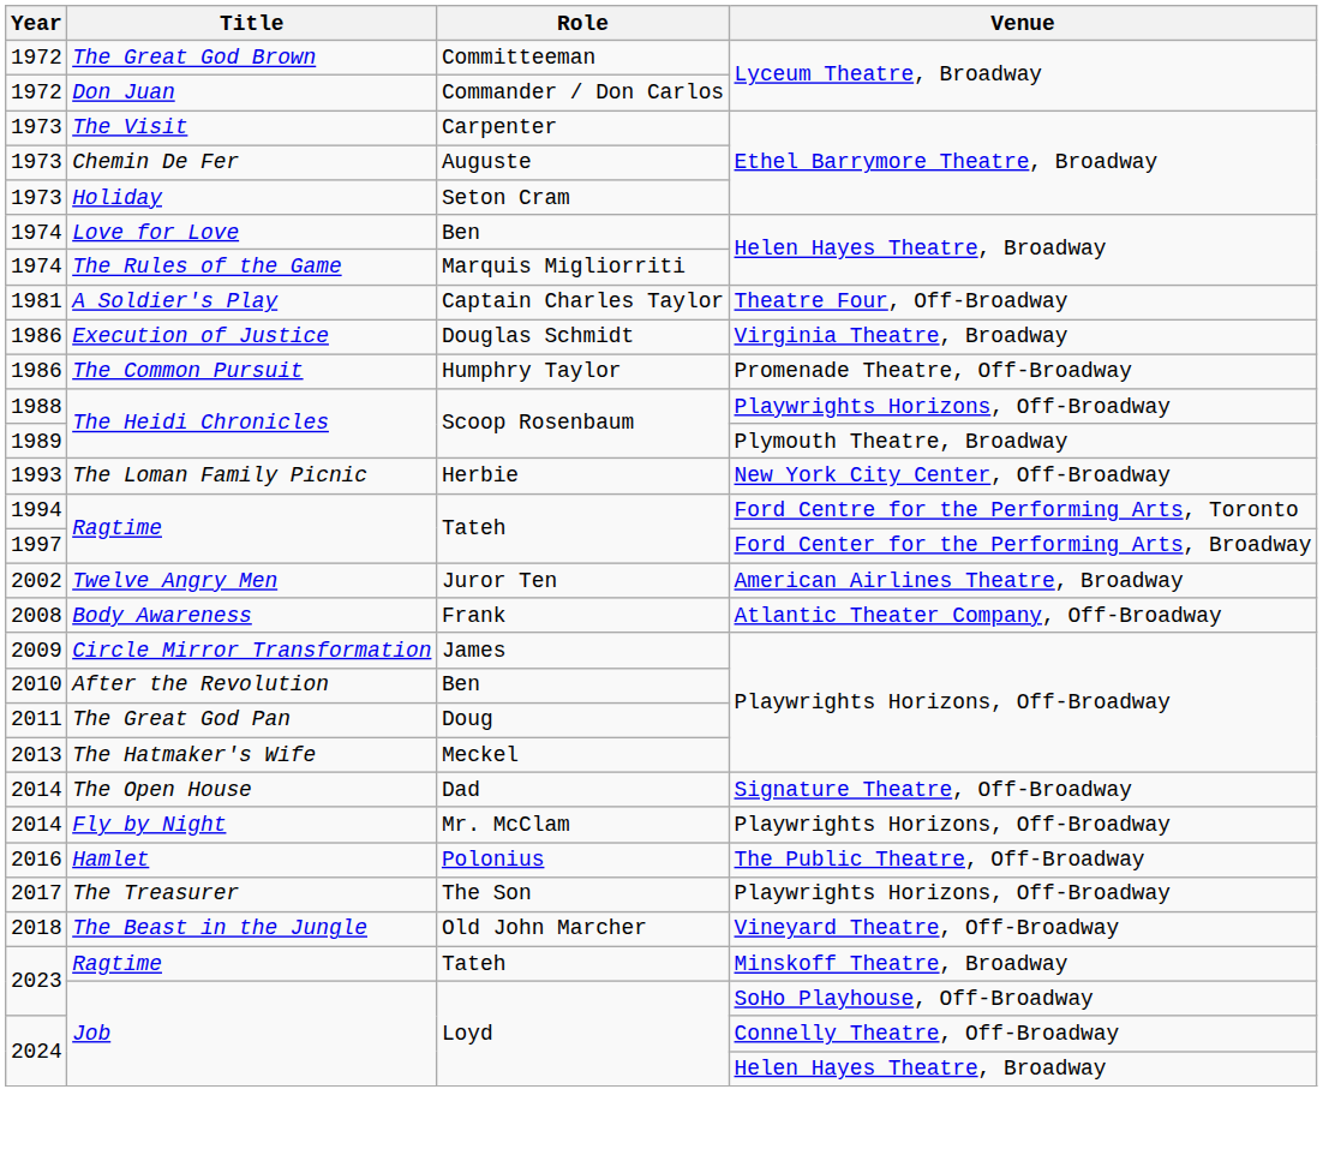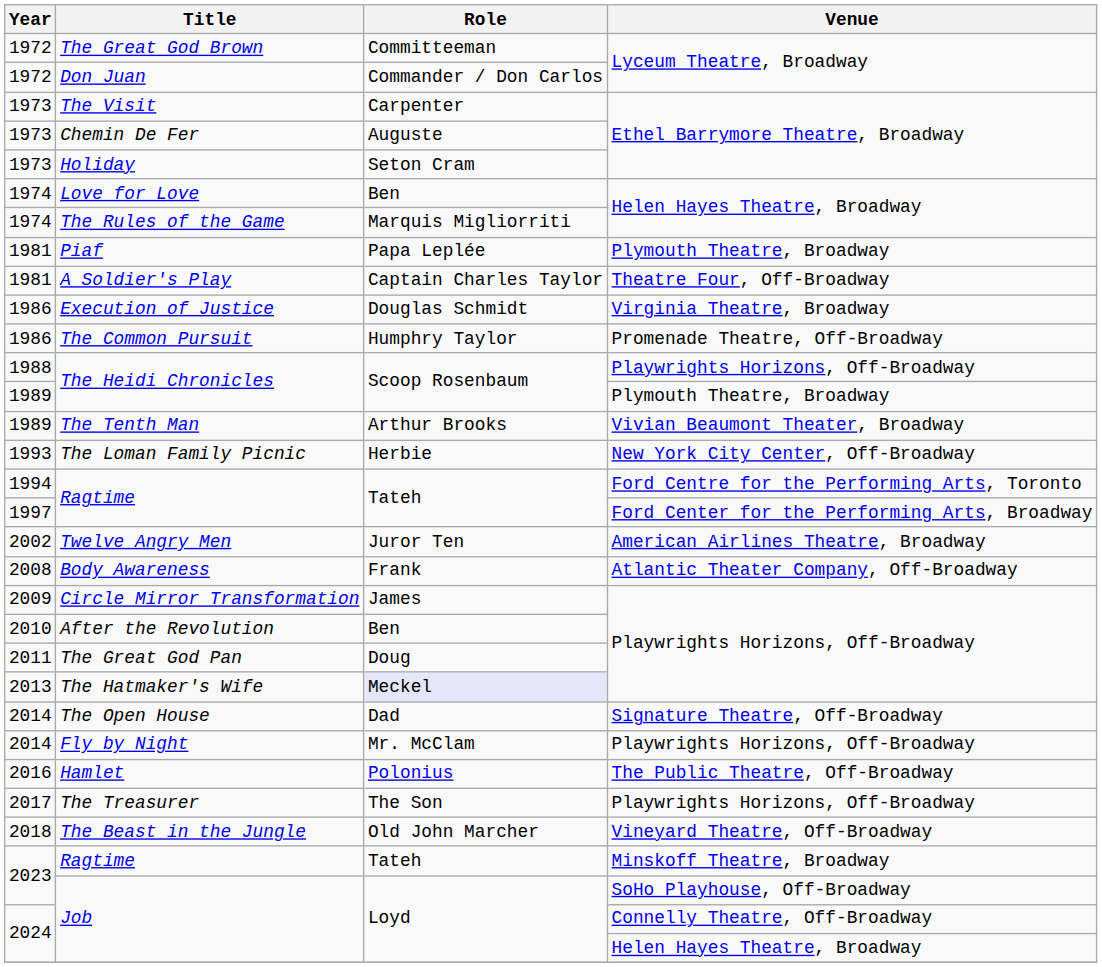+ row: 1981 | Piaf | Papa Leplée | Plymouth Theatre, Broadway
+ row: 1989 | The Tenth Man | Arthur Brooks | Vivian Beaumont Theater, Broadway
The Hatmaker's Wife | Role: no background -> lavender background
